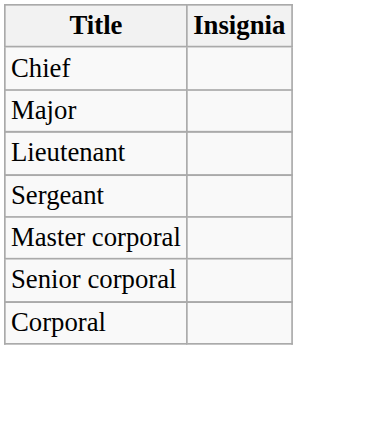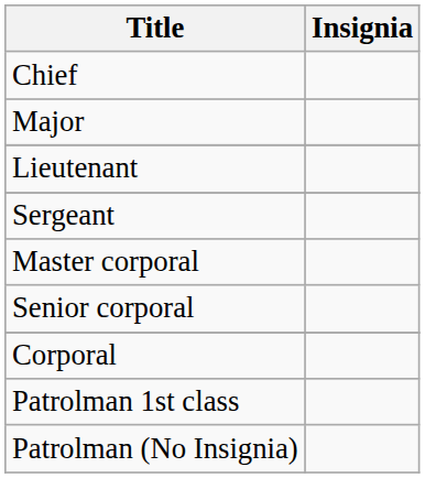+ row: Patrolman 1st class
+ row: Patrolman (No Insignia)
